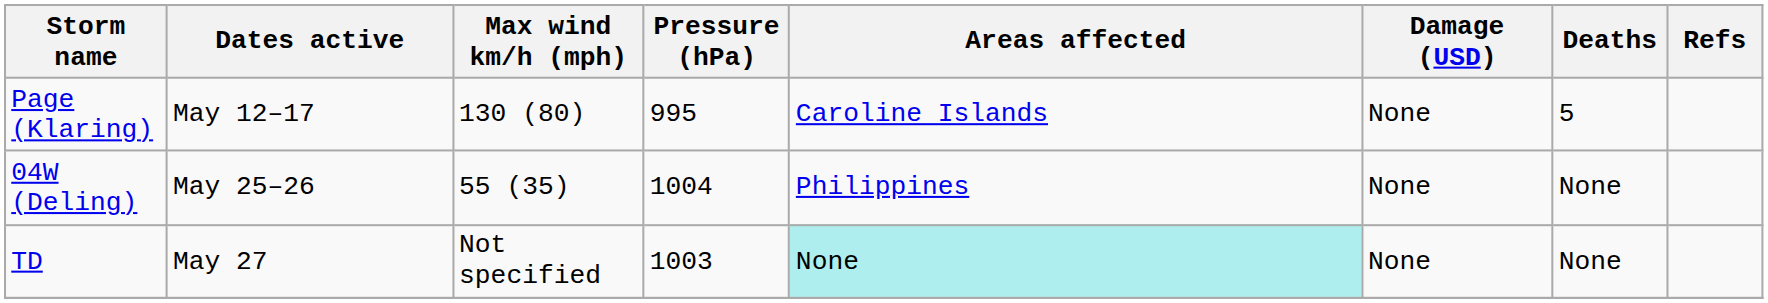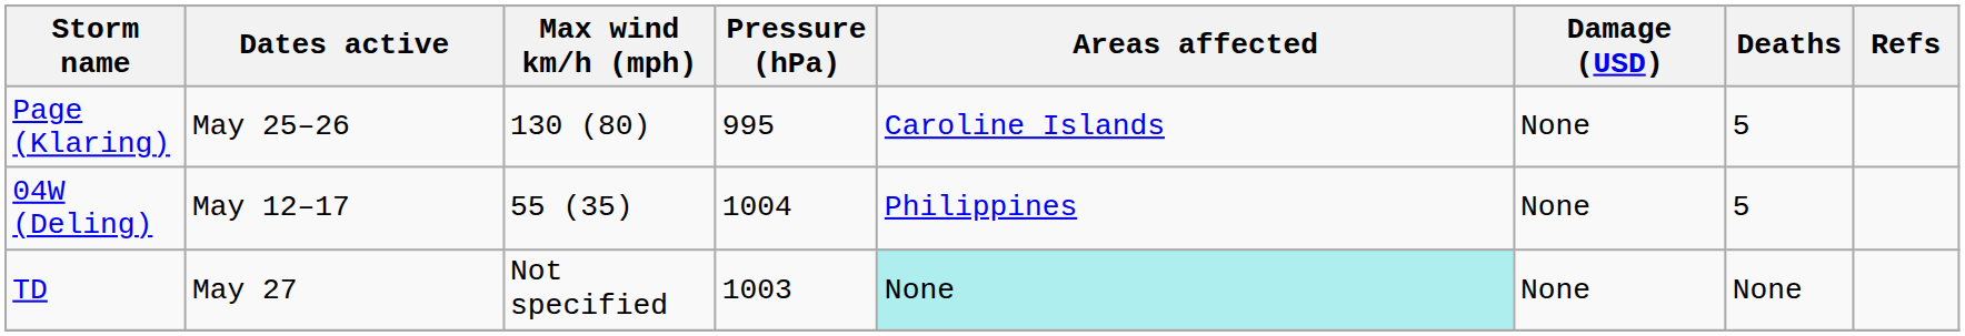Page (Klaring) | Dates active: May 12–17 -> May 25–26
04W (Deling) | Dates active: May 25–26 -> May 12–17
04W (Deling) | Deaths: None -> 5
